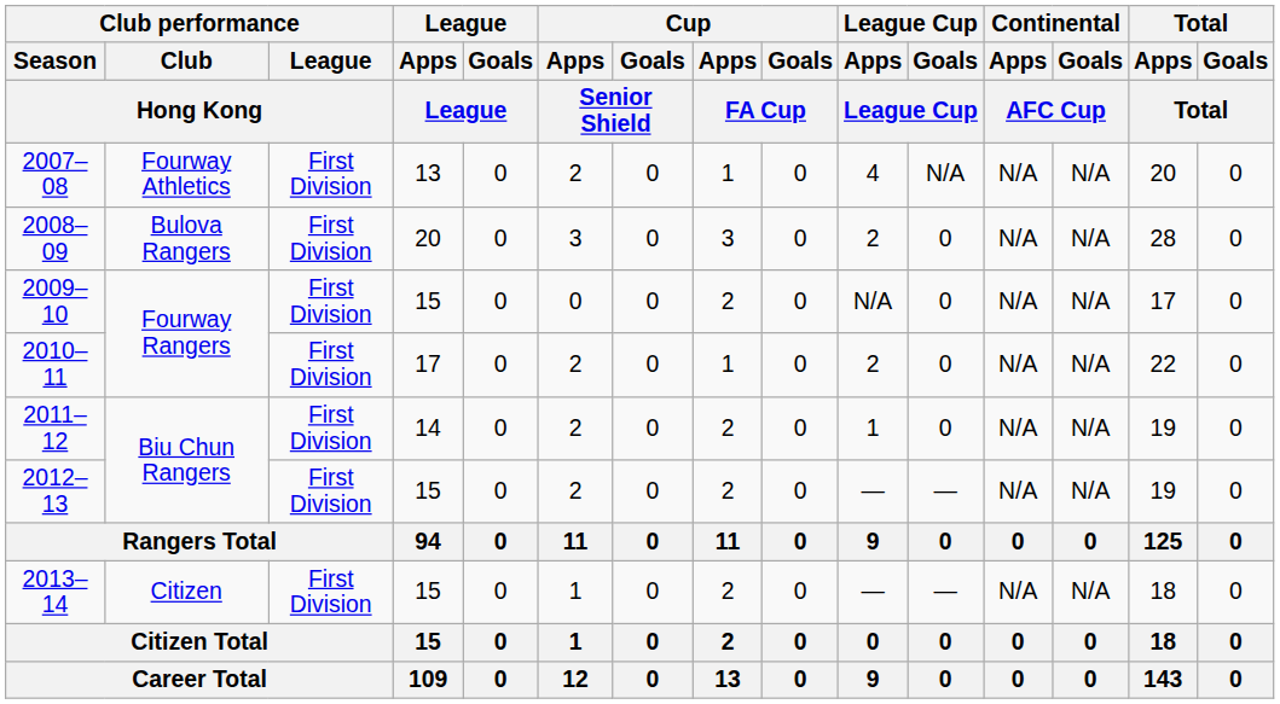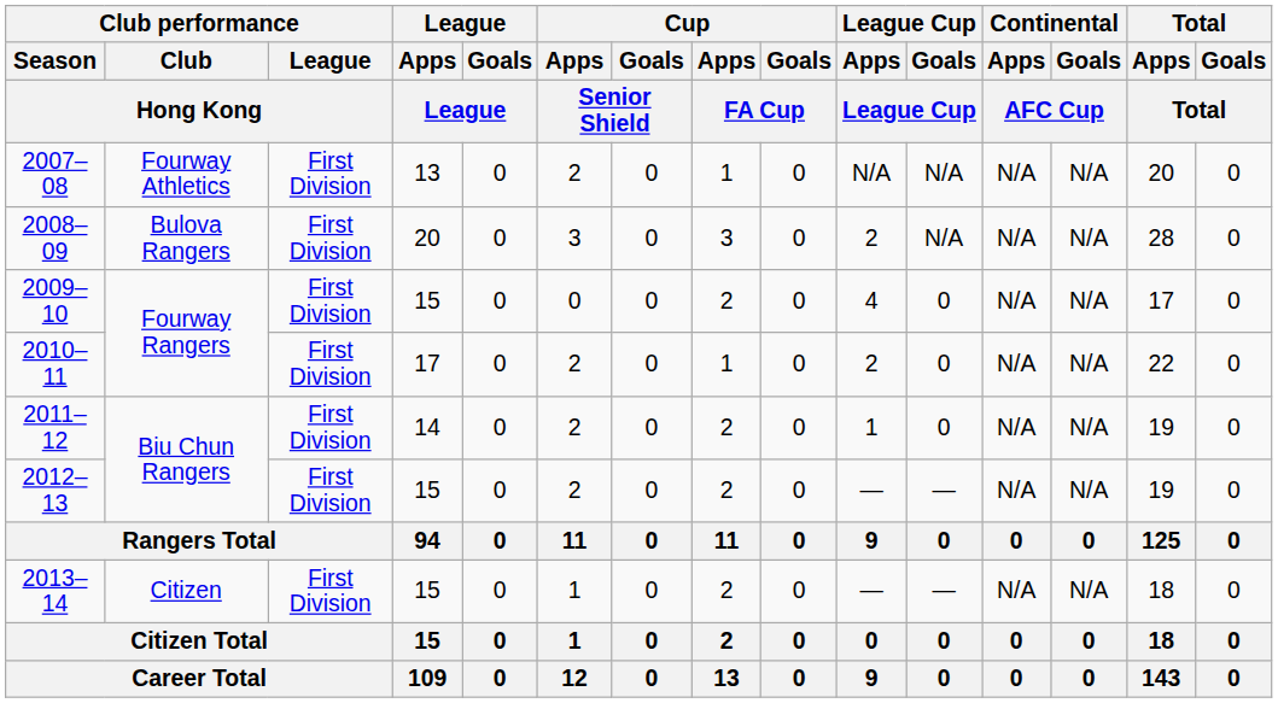2007–08 | League Cup / Apps / League Cup: 4 -> N/A
2008–09 | League Cup / Goals / League Cup: 0 -> N/A
2009–10 | League Cup / Apps / League Cup: N/A -> 4
